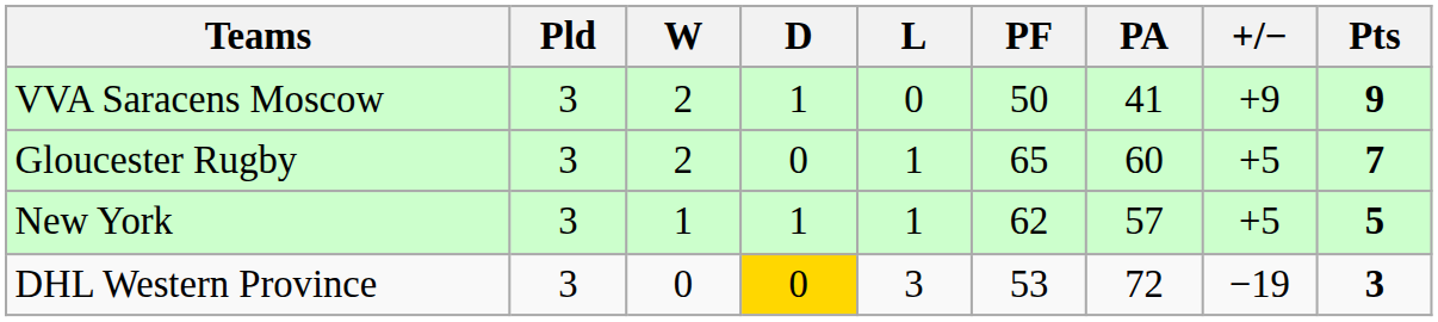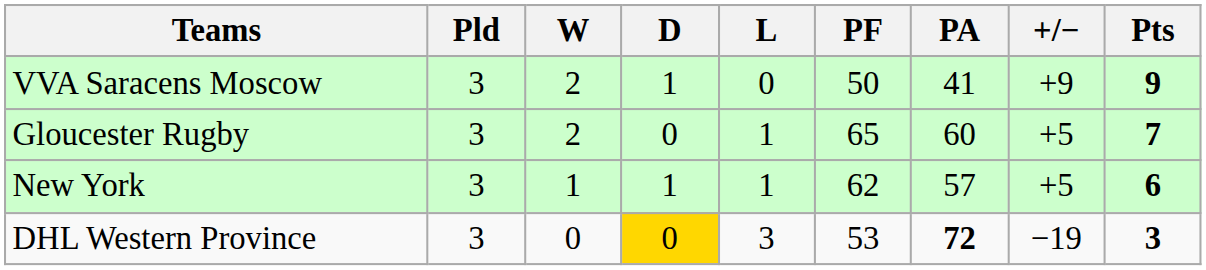New York | Pts: 5 -> 6
DHL Western Province | PA: normal -> bold
